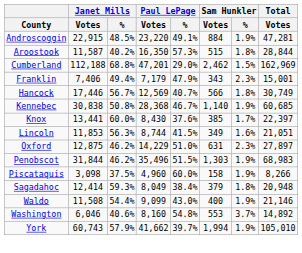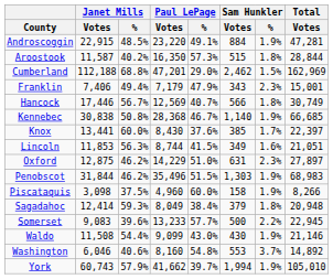Kennebec | Total / Votes: 60,685 -> 66,685
+ row: Somerset | 9,083 | 39.6% | 13,233 | 57.7% | 500 | 2.2% | 22,945
Waldo | Sam Hunkler / Votes: 400 -> 430
